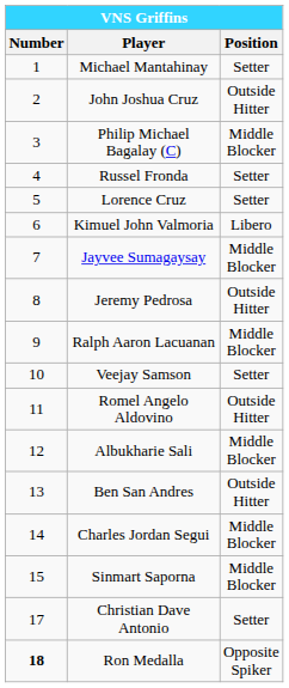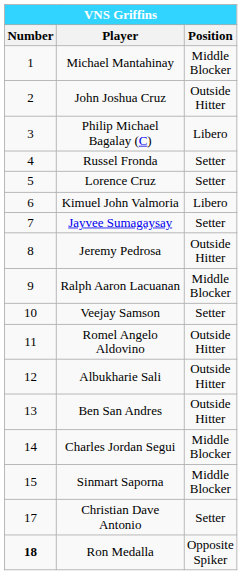Michael Mantahinay | Position: Setter -> Middle Blocker
Philip Michael Bagalay (C) | Position: Middle Blocker -> Libero
Jayvee Sumagaysay | Position: Middle Blocker -> Setter
Albukharie Sali | Position: Middle Blocker -> Outside Hitter
